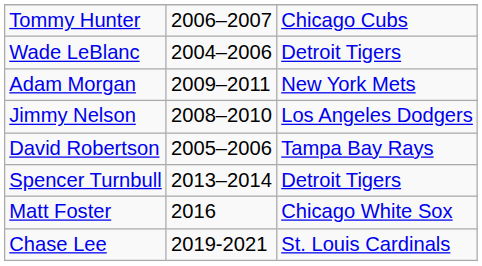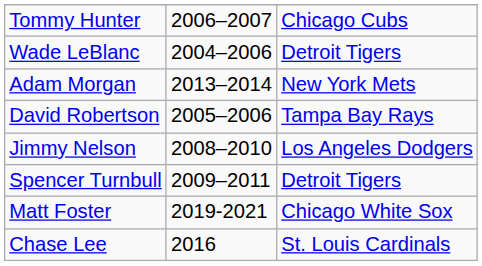Adam Morgan | column 2: 2009–2011 -> 2013–2014
rows swapped: Jimmy Nelson <-> David Robertson
Spencer Turnbull | column 2: 2013–2014 -> 2009–2011
Matt Foster | column 2: 2016 -> 2019-2021
Chase Lee | column 2: 2019-2021 -> 2016
